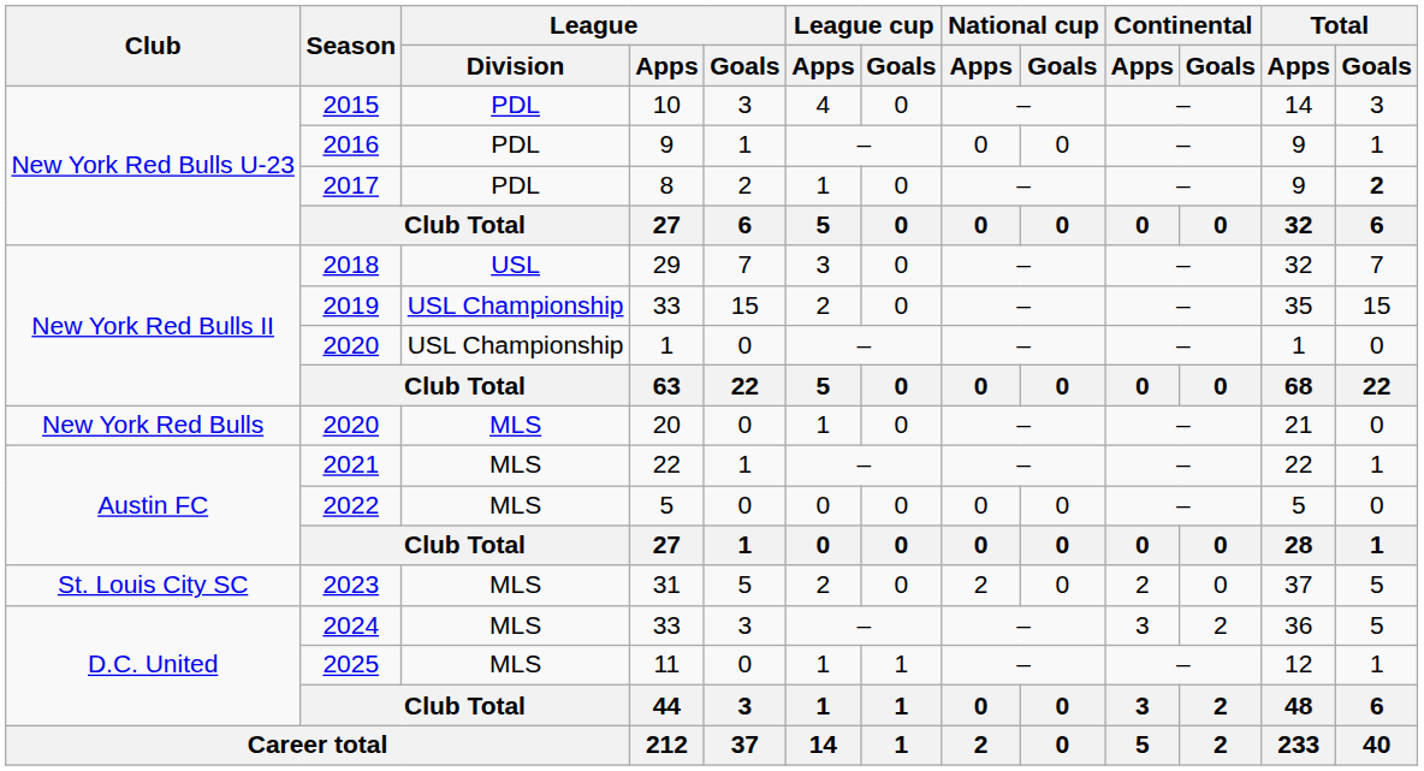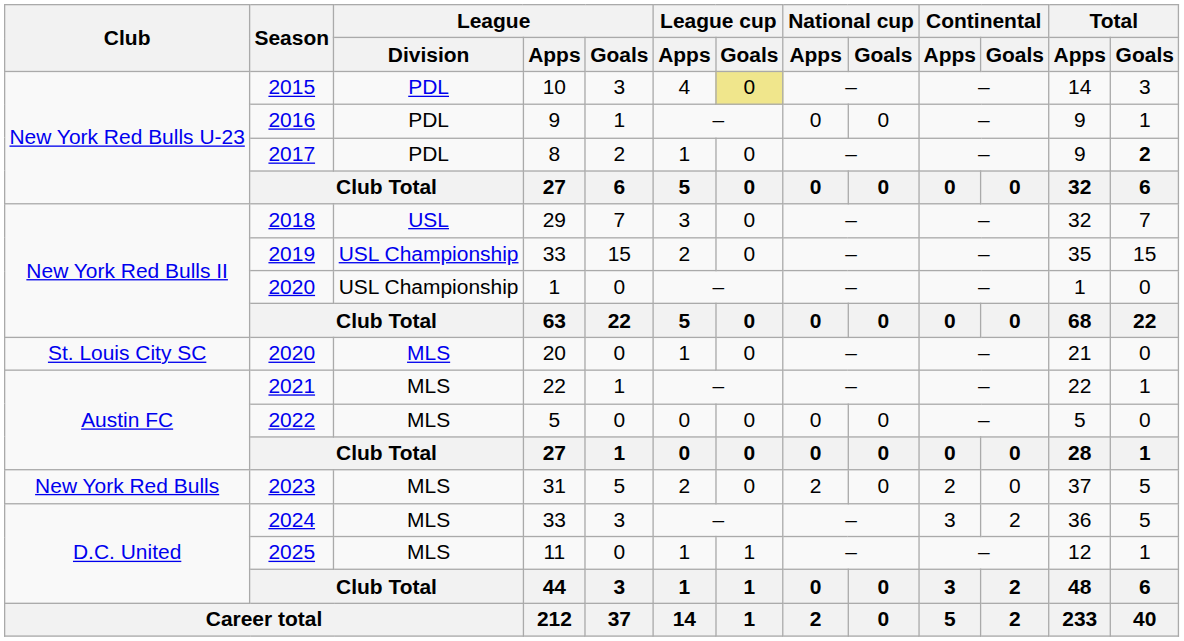2015 | League cup / Goals: no background -> khaki background
2020 / 20 | Club: New York Red Bulls -> St. Louis City SC
2023 | Club: St. Louis City SC -> New York Red Bulls
